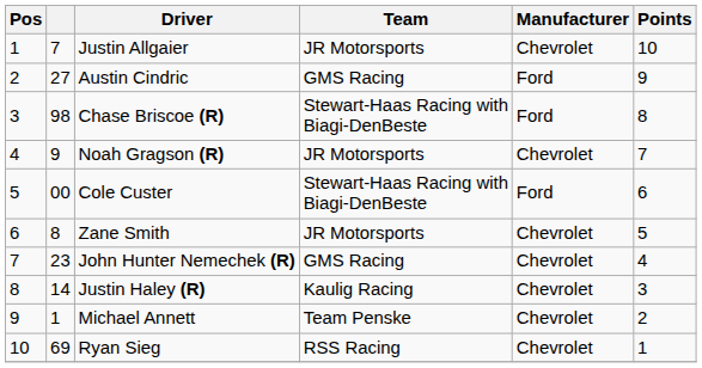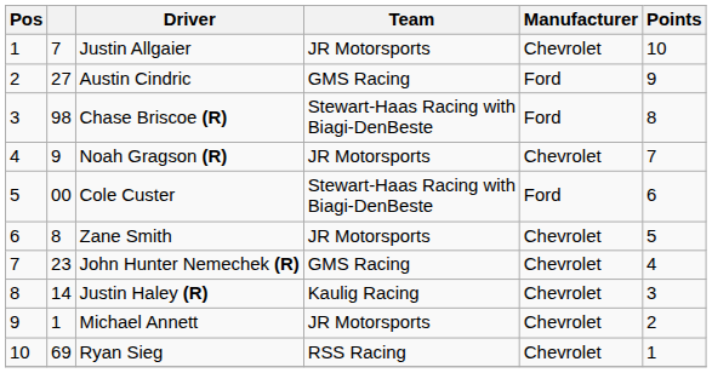Michael Annett | Team: Team Penske -> JR Motorsports
